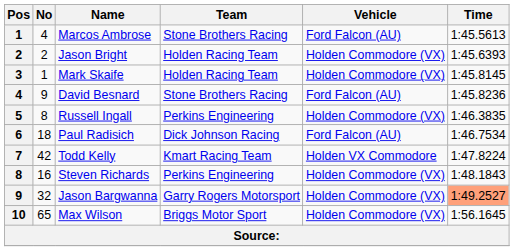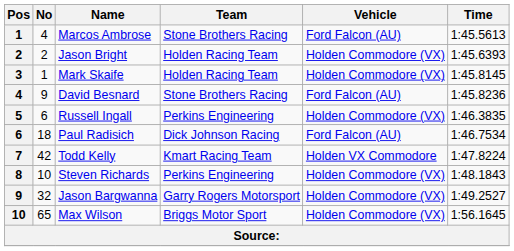Russell Ingall | No: 8 -> 6
Steven Richards | No: 16 -> 10
Jason Bargwanna | Time: lightsalmon background -> no background
